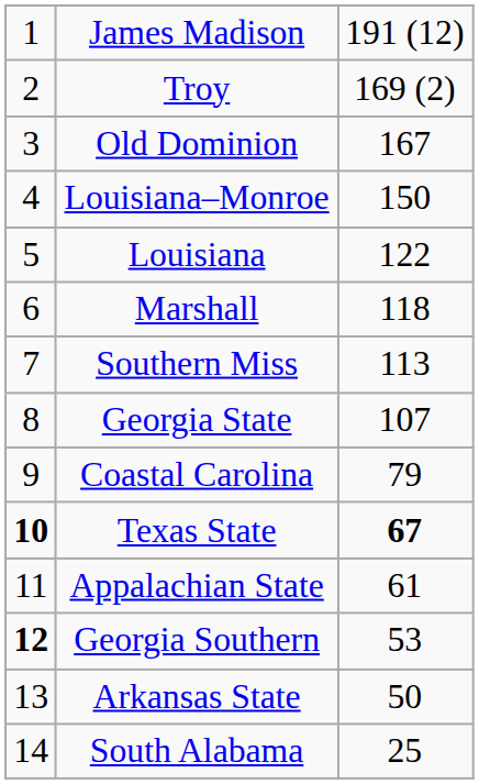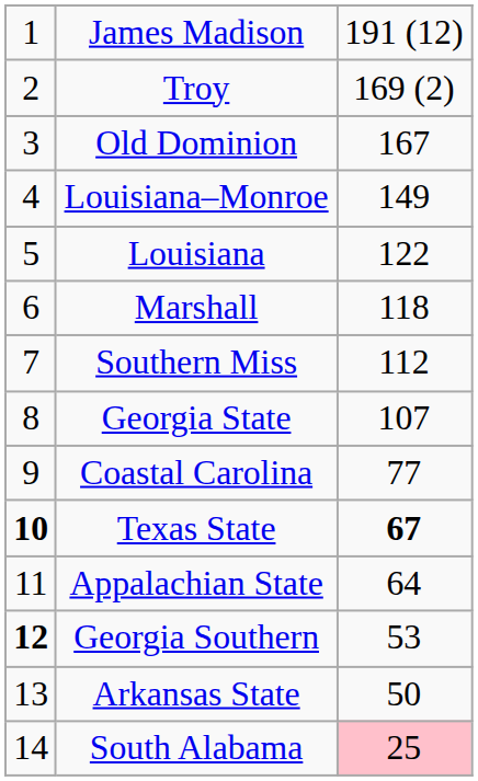Louisiana–Monroe | column 3: 150 -> 149
Southern Miss | column 3: 113 -> 112
Coastal Carolina | column 3: 79 -> 77
Appalachian State | column 3: 61 -> 64
South Alabama | column 3: no background -> pink background
